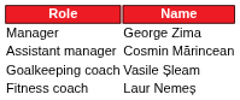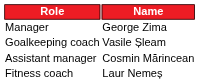rows swapped: Assistant manager <-> Goalkeeping coach
